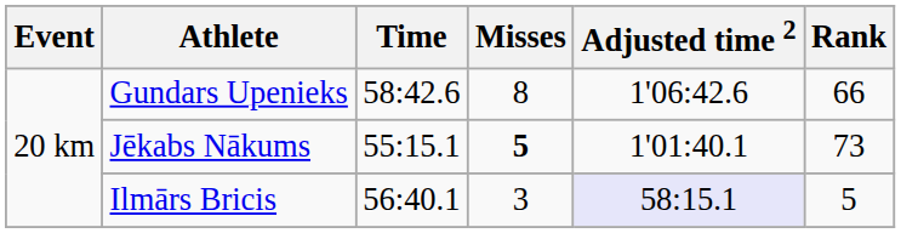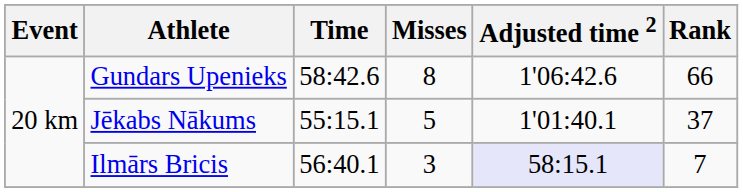Jēkabs Nākums | Misses: bold -> normal
Jēkabs Nākums | Rank: 73 -> 37
Ilmārs Bricis | Rank: 5 -> 7
